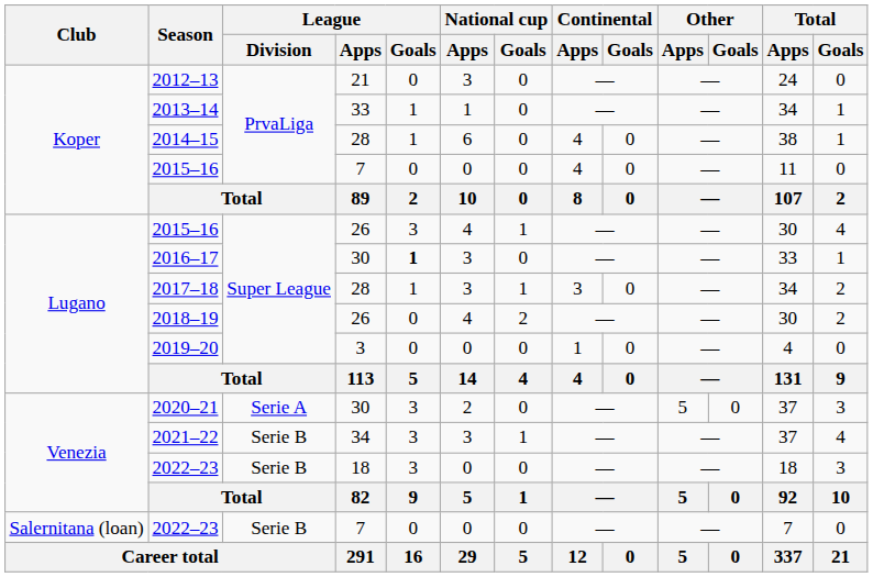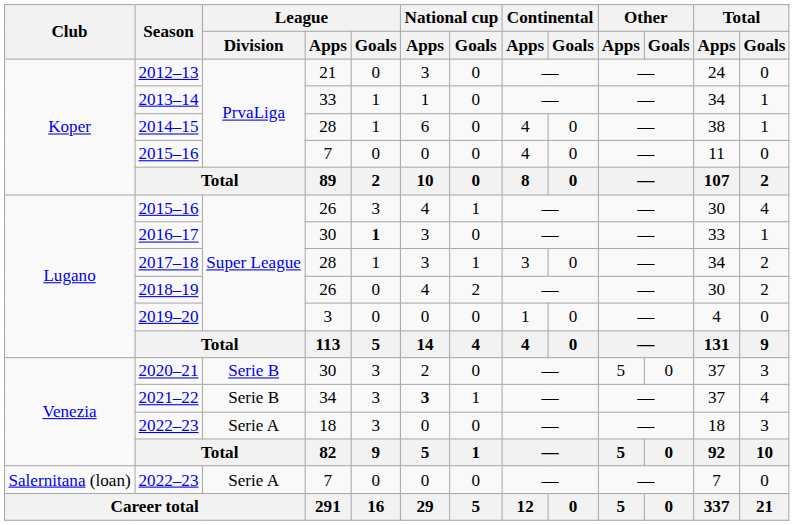2020–21 | League / Division: Serie A -> Serie B
2021–22 | National cup / Apps: normal -> bold
2022–23 / 18 | League / Division: Serie B -> Serie A
2022–23 / 7 | League / Division: Serie B -> Serie A
